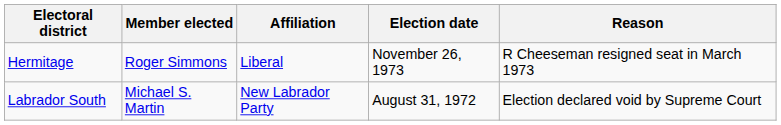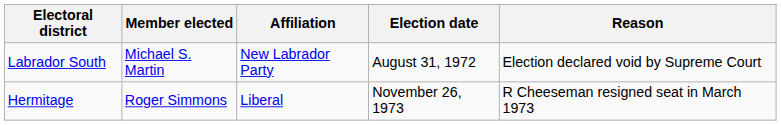rows swapped: Labrador South <-> Hermitage
